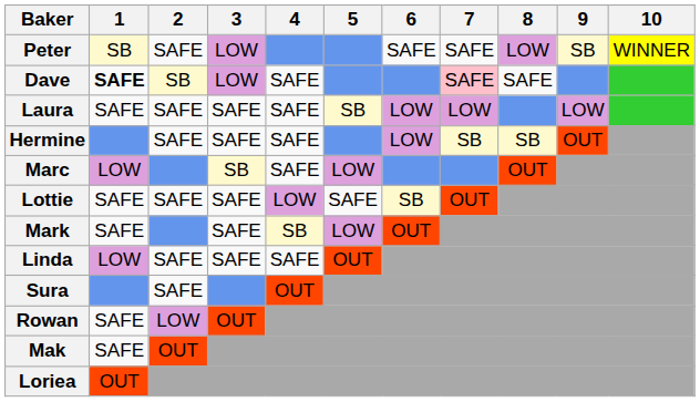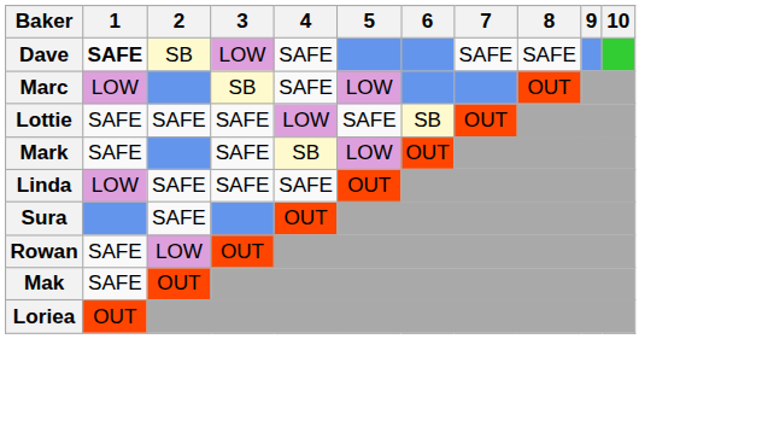- row: Peter | SB | SAFE | LOW | SAFE | SAFE | LOW | SB | WINNER
Dave | 7: pink background -> no background
- row: Laura | SAFE | SAFE | SAFE | SAFE | SB | LOW | LOW | LOW
- row: Hermine | SAFE | SAFE | SAFE | LOW | SB | SB | OUT
